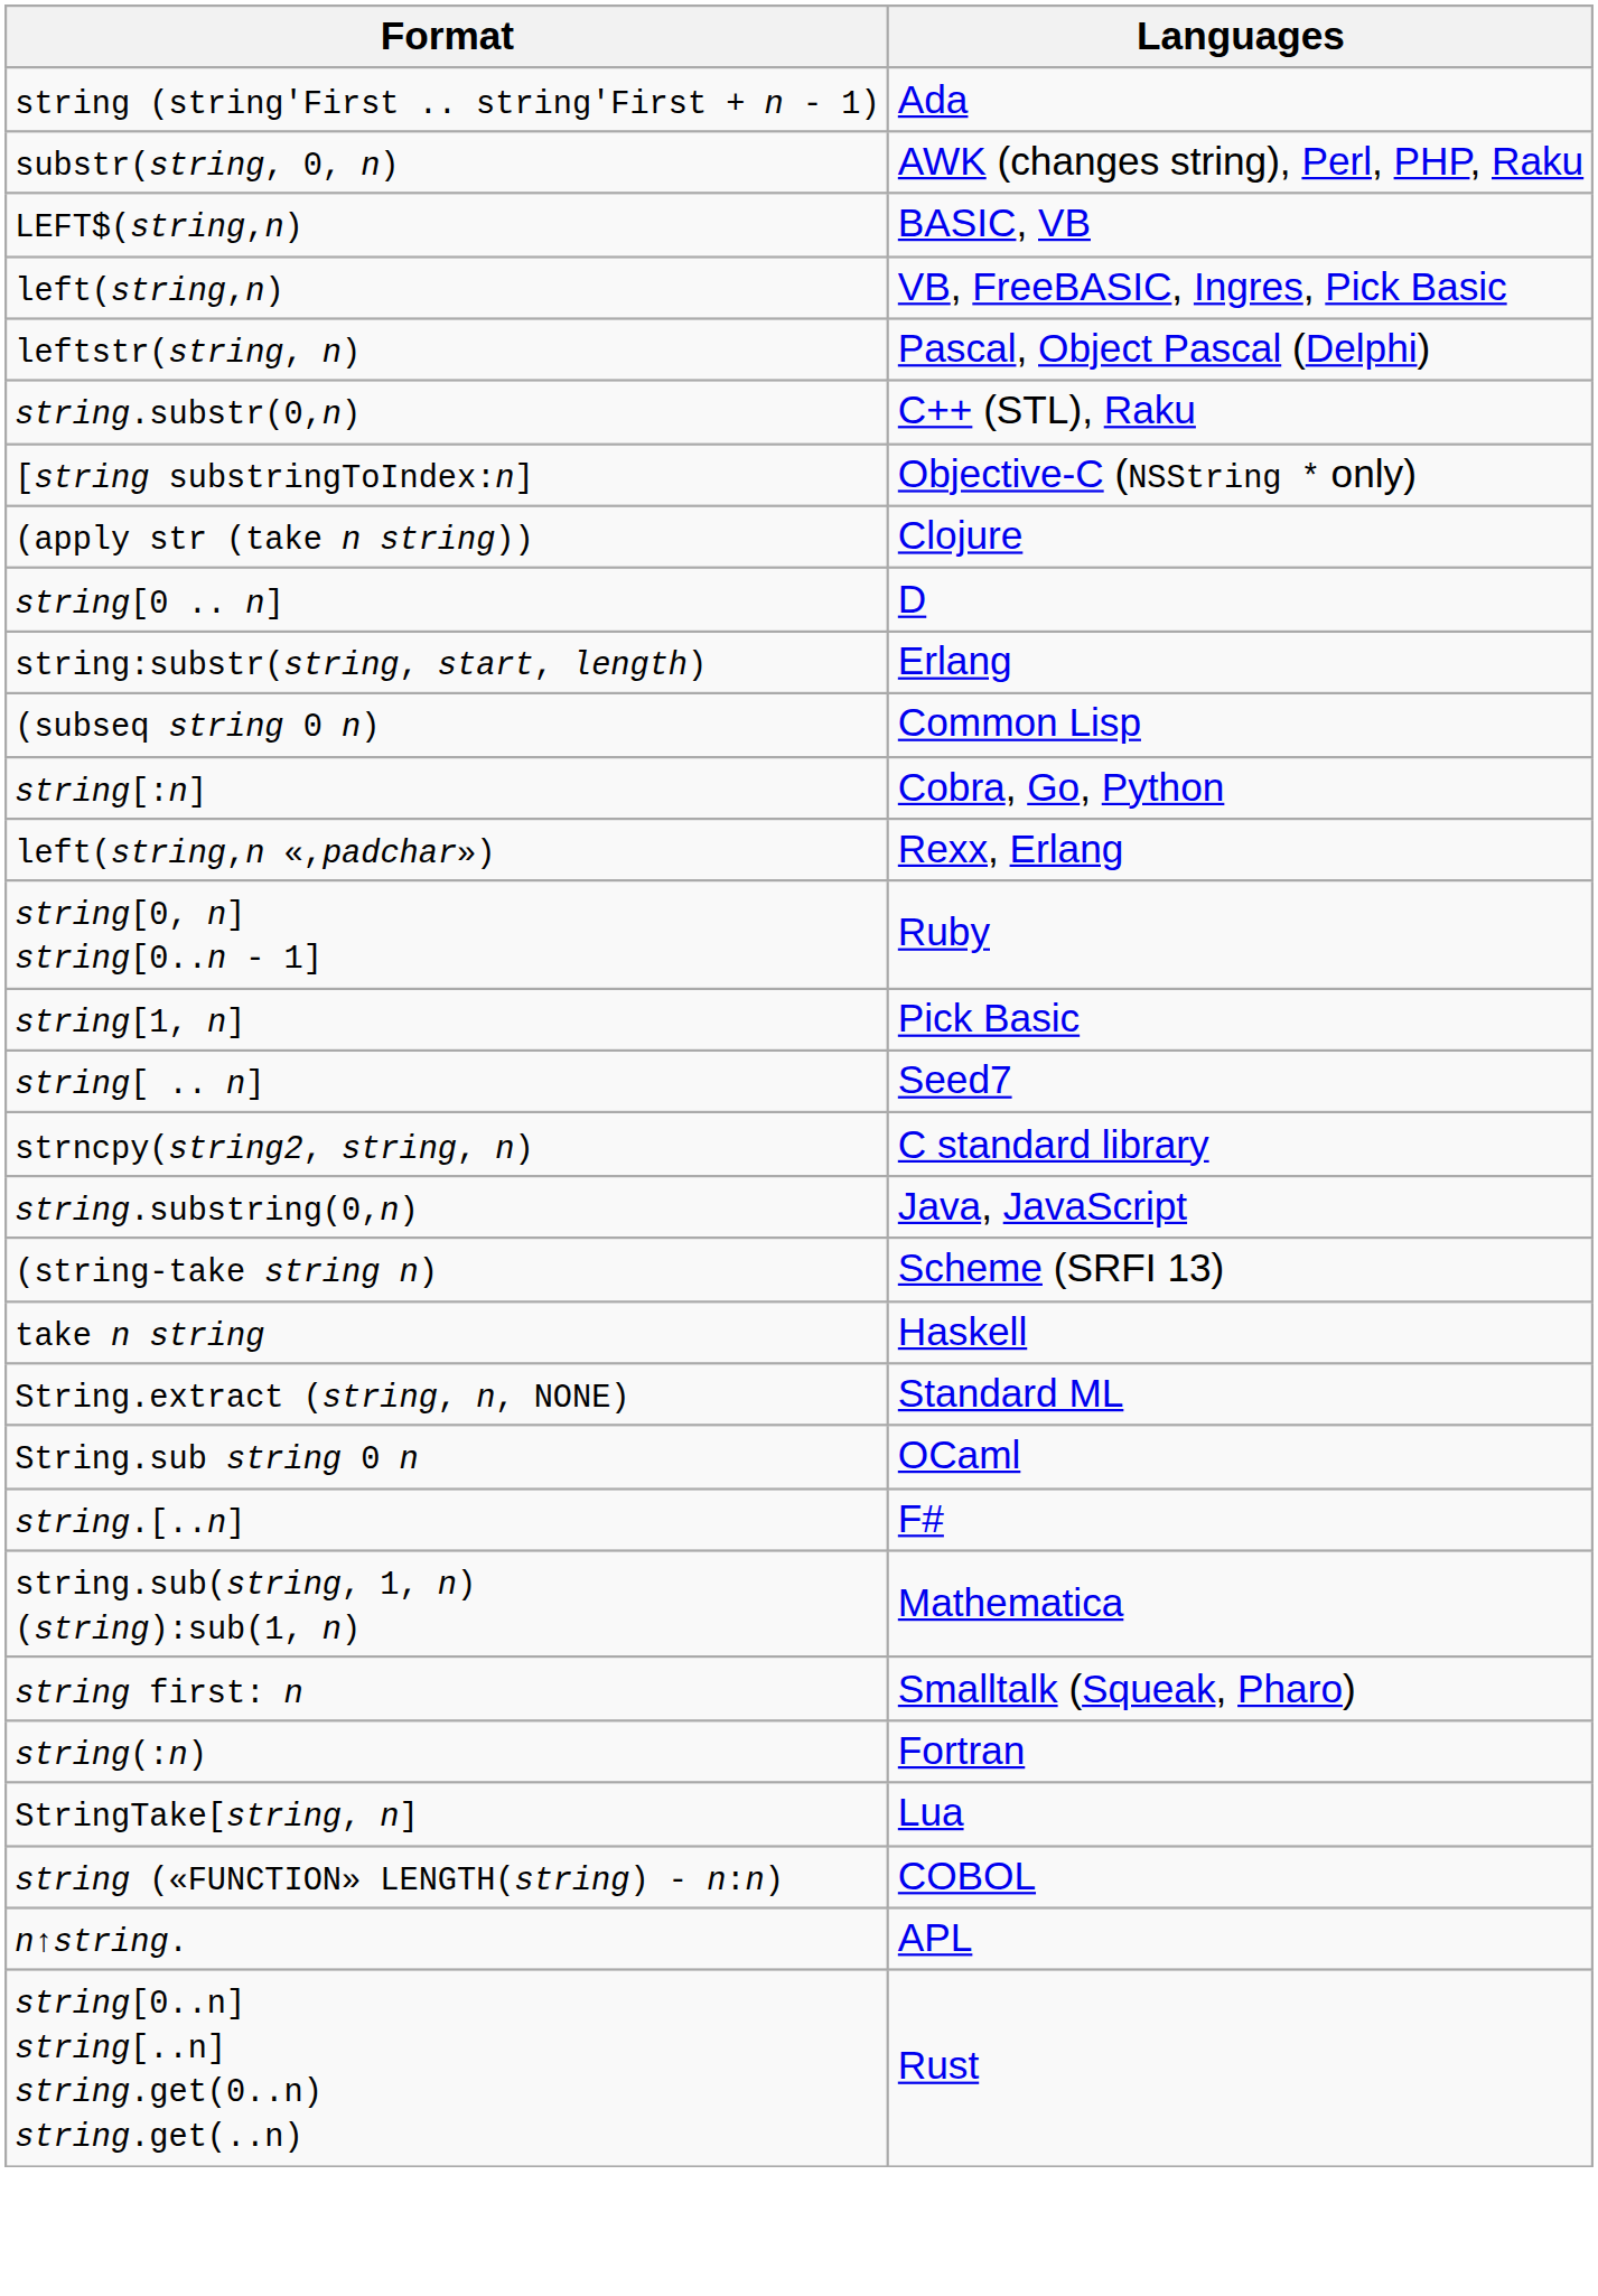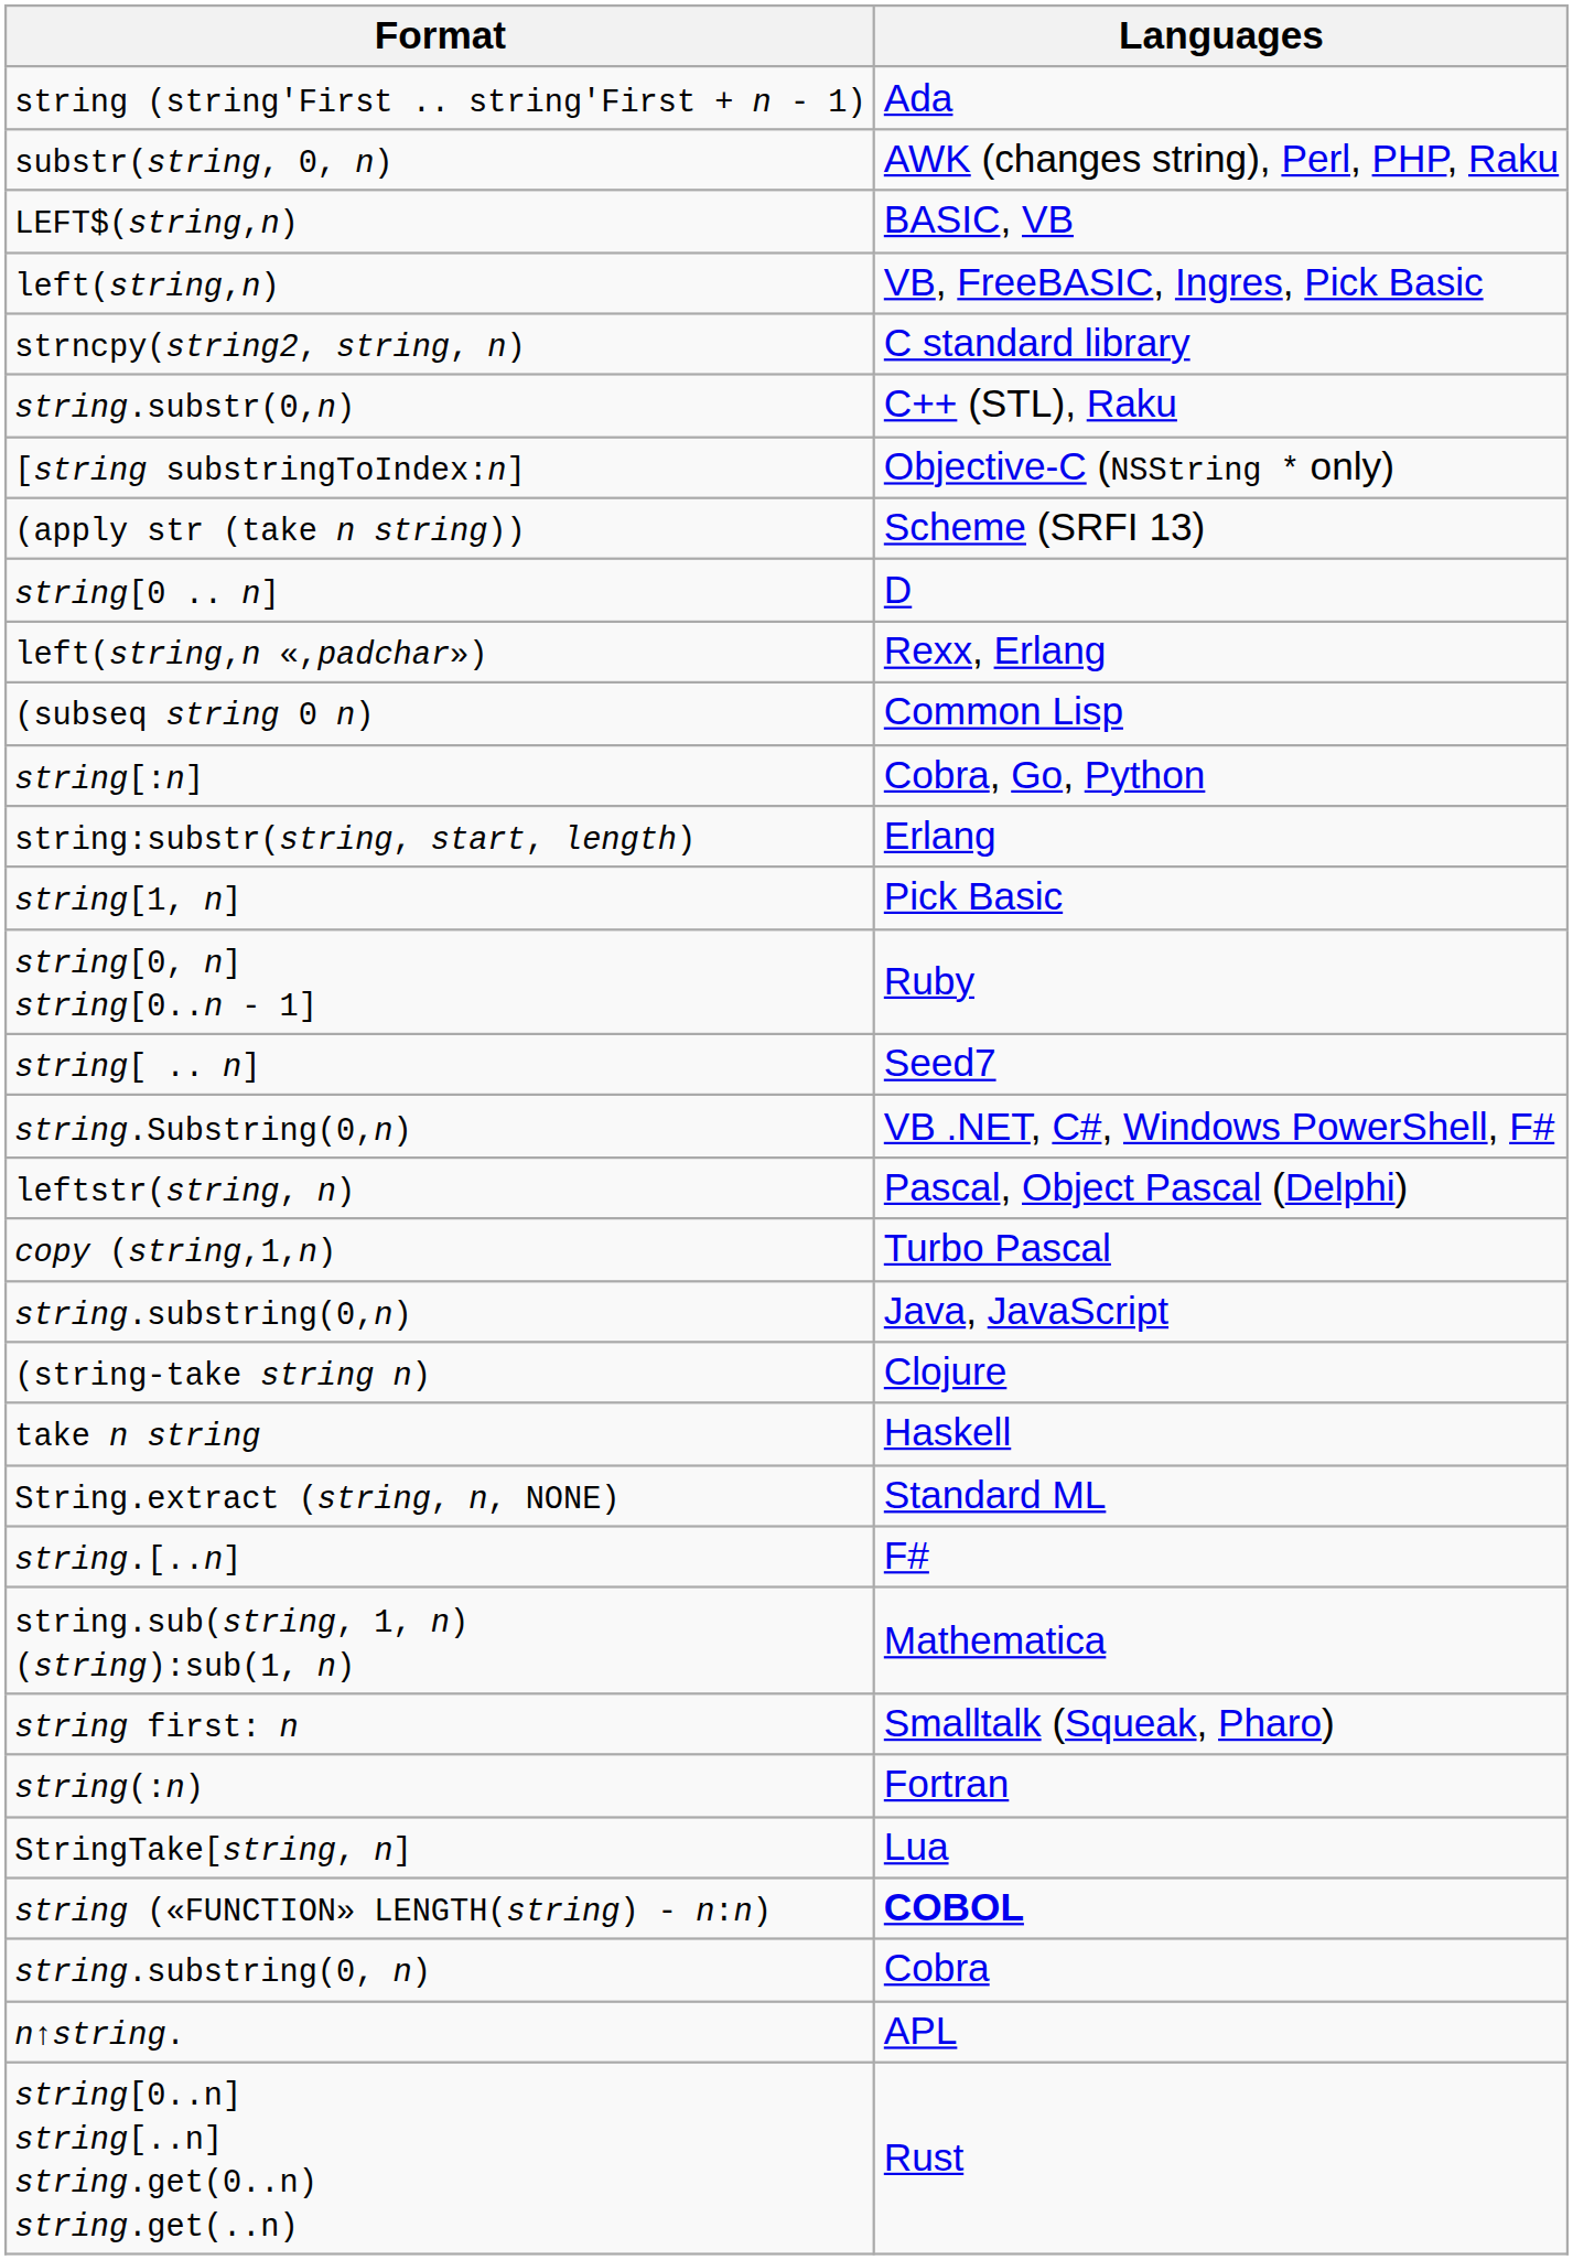rows swapped: strncpy(string2, string, n) <-> leftstr(string, n)
(apply str (take n string)) | Languages: Clojure -> Scheme (SRFI 13)
rows swapped: string:substr(string, start, length) <-> left(string,n «,padchar»)
rows swapped: string[0, n] string[0..n - 1] <-> string[1, n]
+ row: string.Substring(0,n) | VB .NET, C#, Windows PowerShell, F#
+ row: copy (string,1,n) | Turbo Pascal
(string-take string n) | Languages: Scheme (SRFI 13) -> Clojure
- row: String.sub string 0 n | OCaml
string («FUNCTION» LENGTH(string) - n:n) | Languages: normal -> bold
+ row: string.substring(0, n) | Cobra
